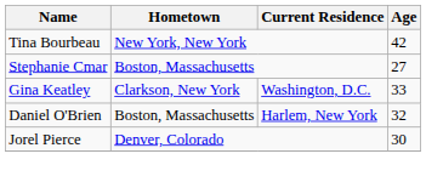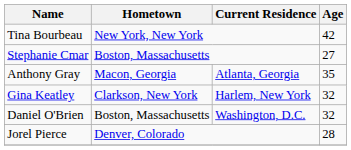+ row: Anthony Gray | Macon, Georgia | Atlanta, Georgia | 35
Gina Keatley | Current Residence: Washington, D.C. -> Harlem, New York
Gina Keatley | Age: 33 -> 32
Daniel O'Brien | Current Residence: Harlem, New York -> Washington, D.C.
Jorel Pierce | Age: 30 -> 28
